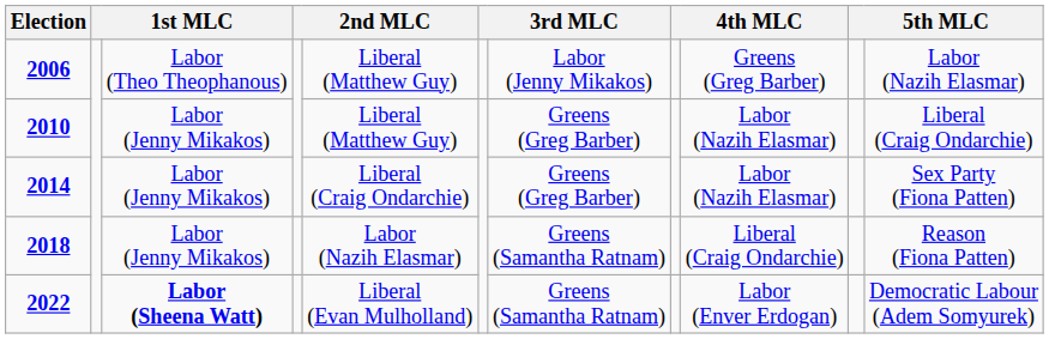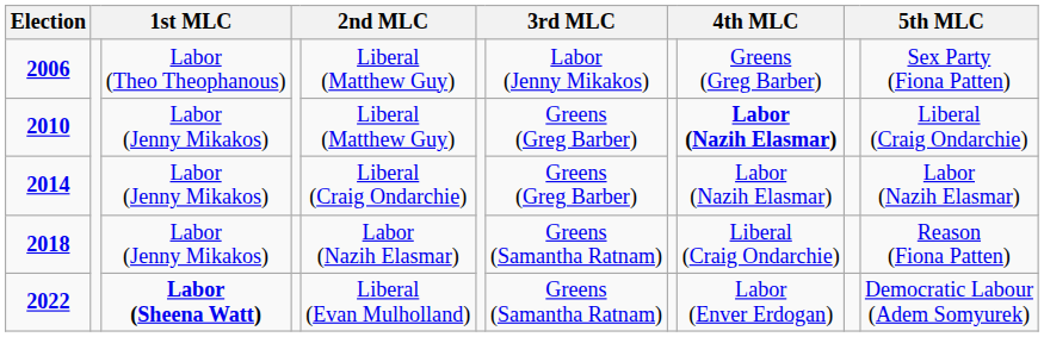2006 | column 11: Labor (Nazih Elasmar) -> Sex Party (Fiona Patten)
2010 | column 9: normal -> bold
2014 | column 11: Sex Party (Fiona Patten) -> Labor (Nazih Elasmar)
